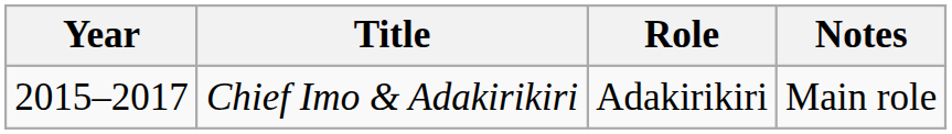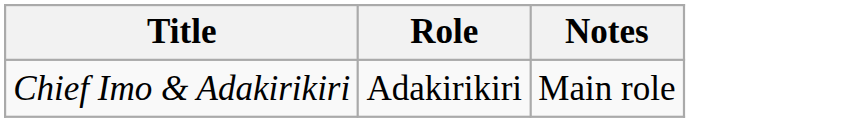- column: Year | 2015–2017
